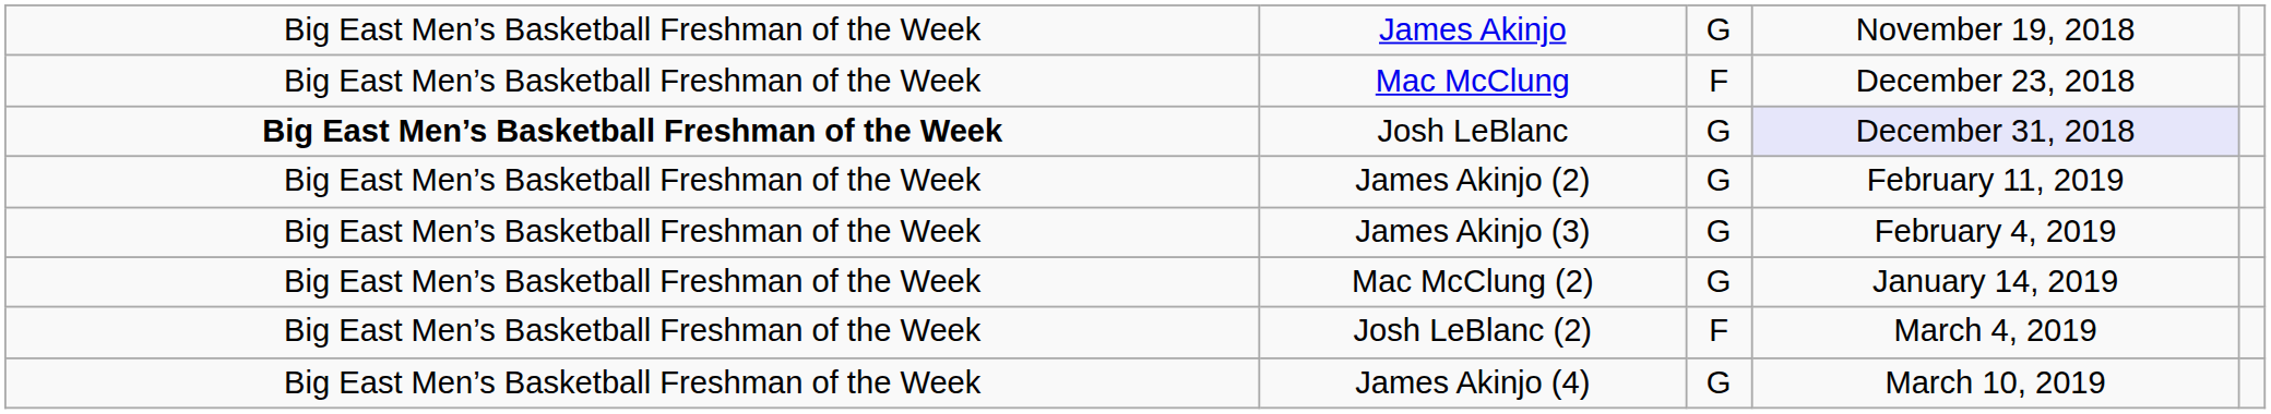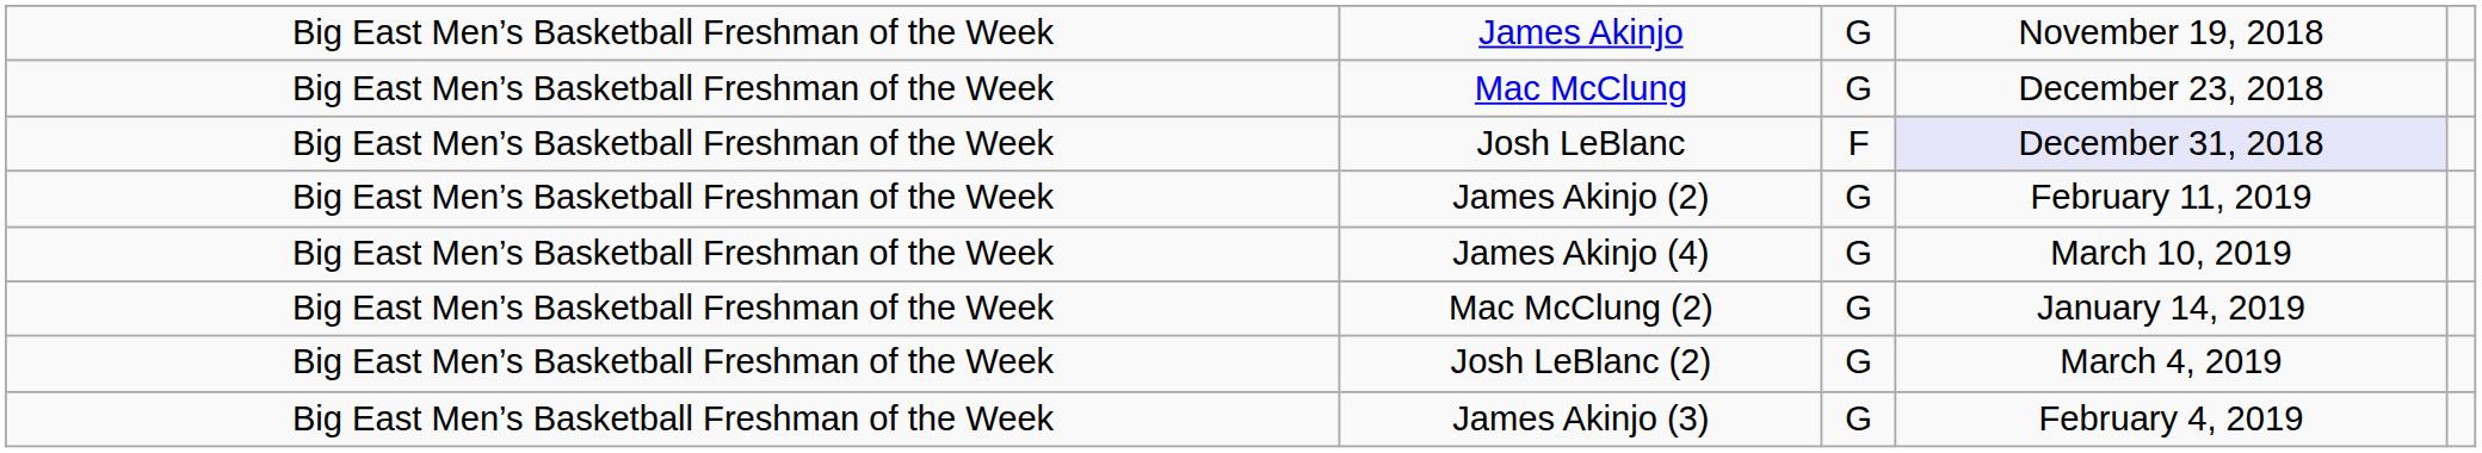Mac McClung | column 3: F -> G
Josh LeBlanc | column 1: bold -> normal
Josh LeBlanc | column 3: G -> F
rows swapped: James Akinjo (3) <-> James Akinjo (4)
Josh LeBlanc (2) | column 3: F -> G
